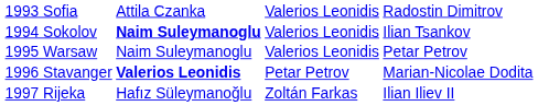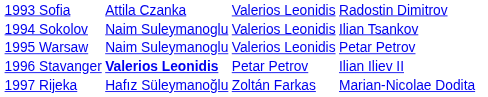1994 Sokolov | column 2: bold -> normal
1996 Stavanger | column 4: Marian-Nicolae Dodita -> Ilian Iliev II
1997 Rijeka | column 4: Ilian Iliev II -> Marian-Nicolae Dodita
